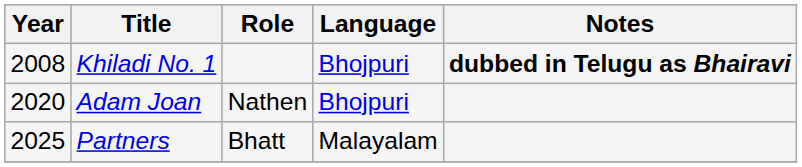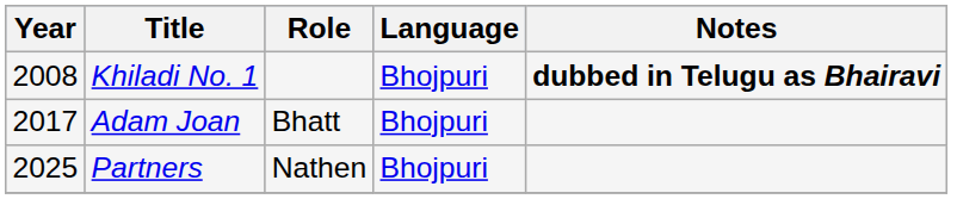Adam Joan | Year: 2020 -> 2017
Adam Joan | Role: Nathen -> Bhatt
Partners | Role: Bhatt -> Nathen
Partners | Language: Malayalam -> Bhojpuri
